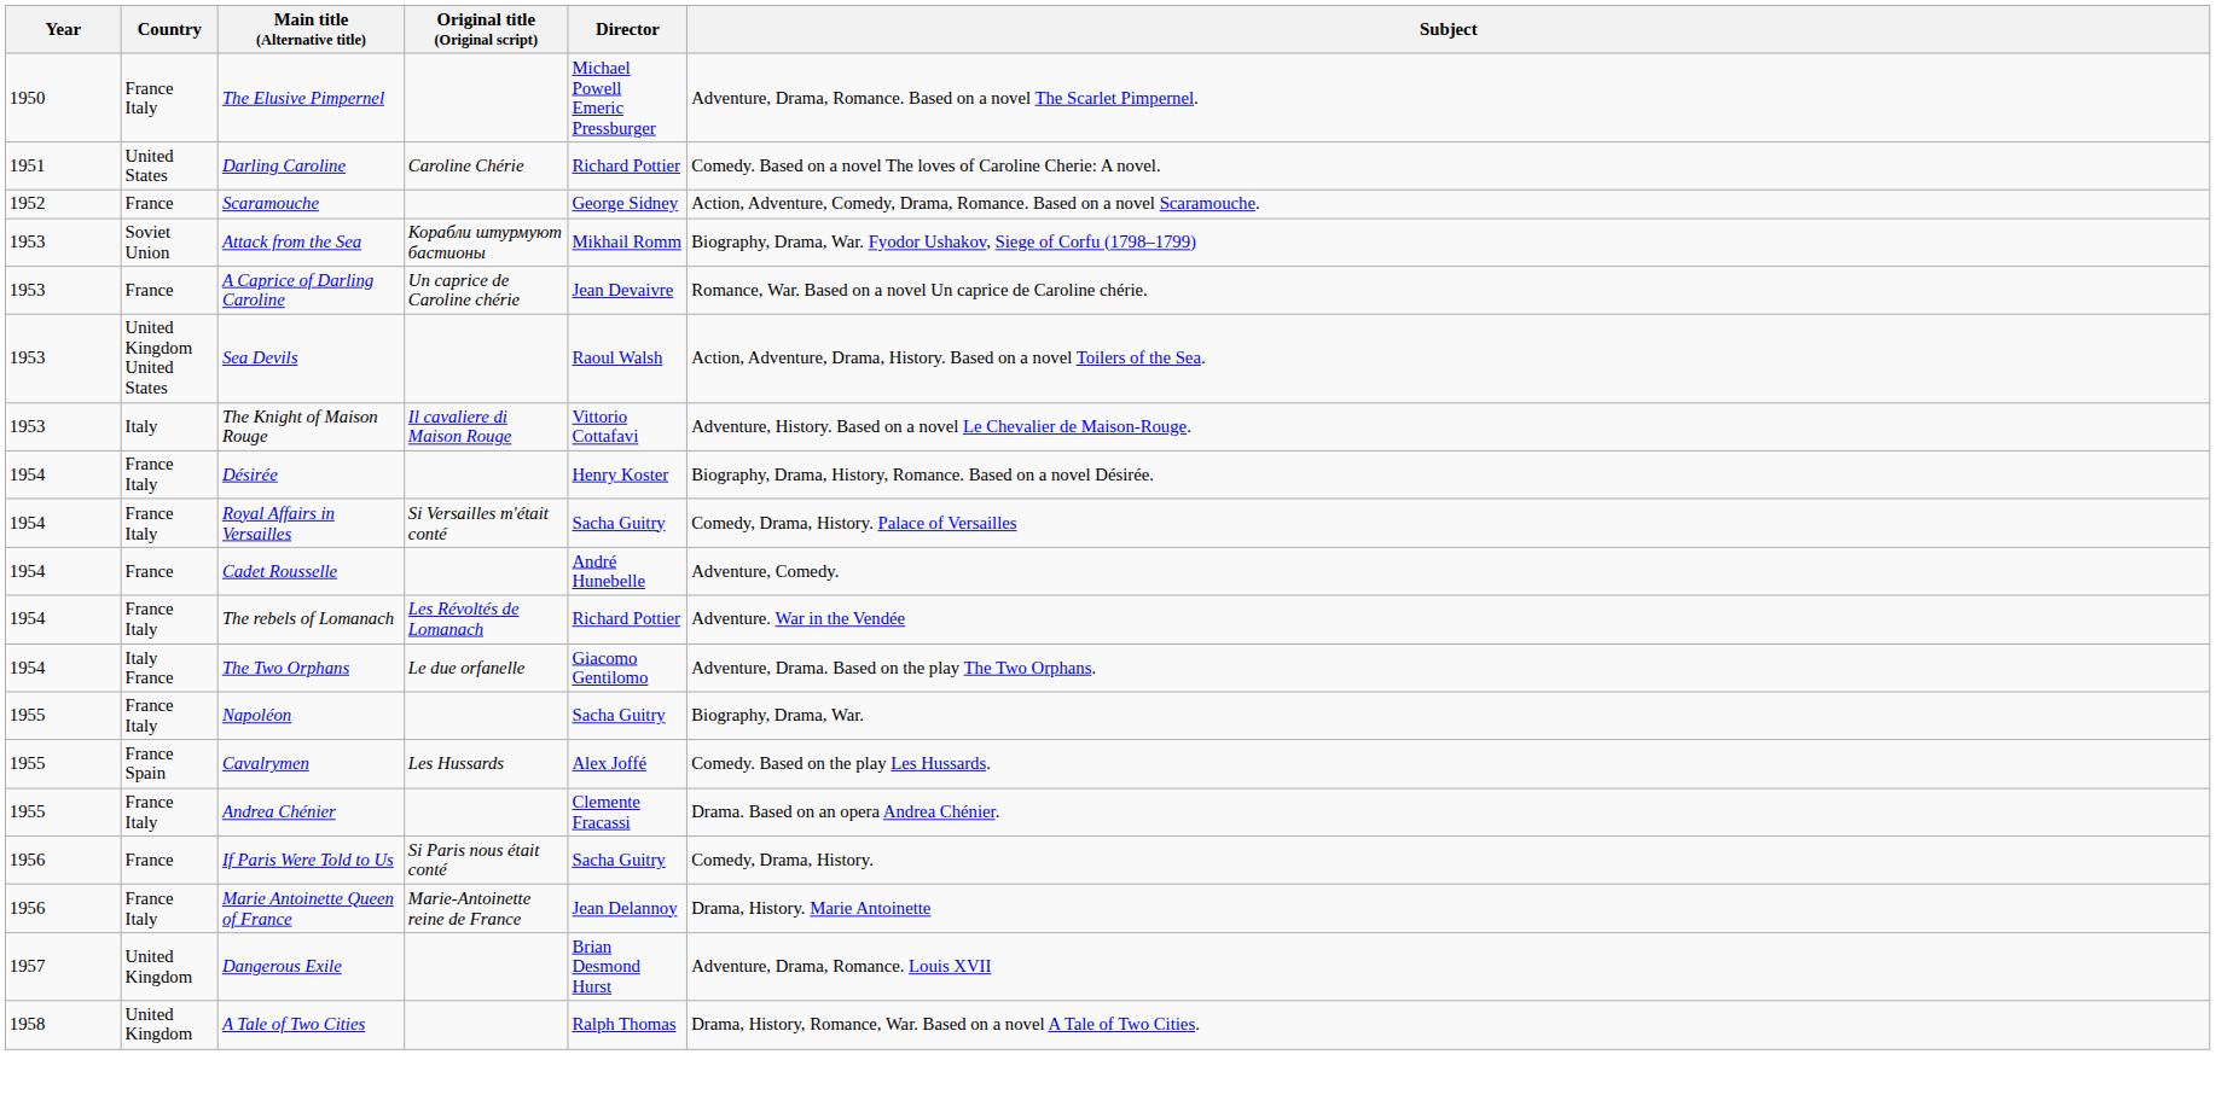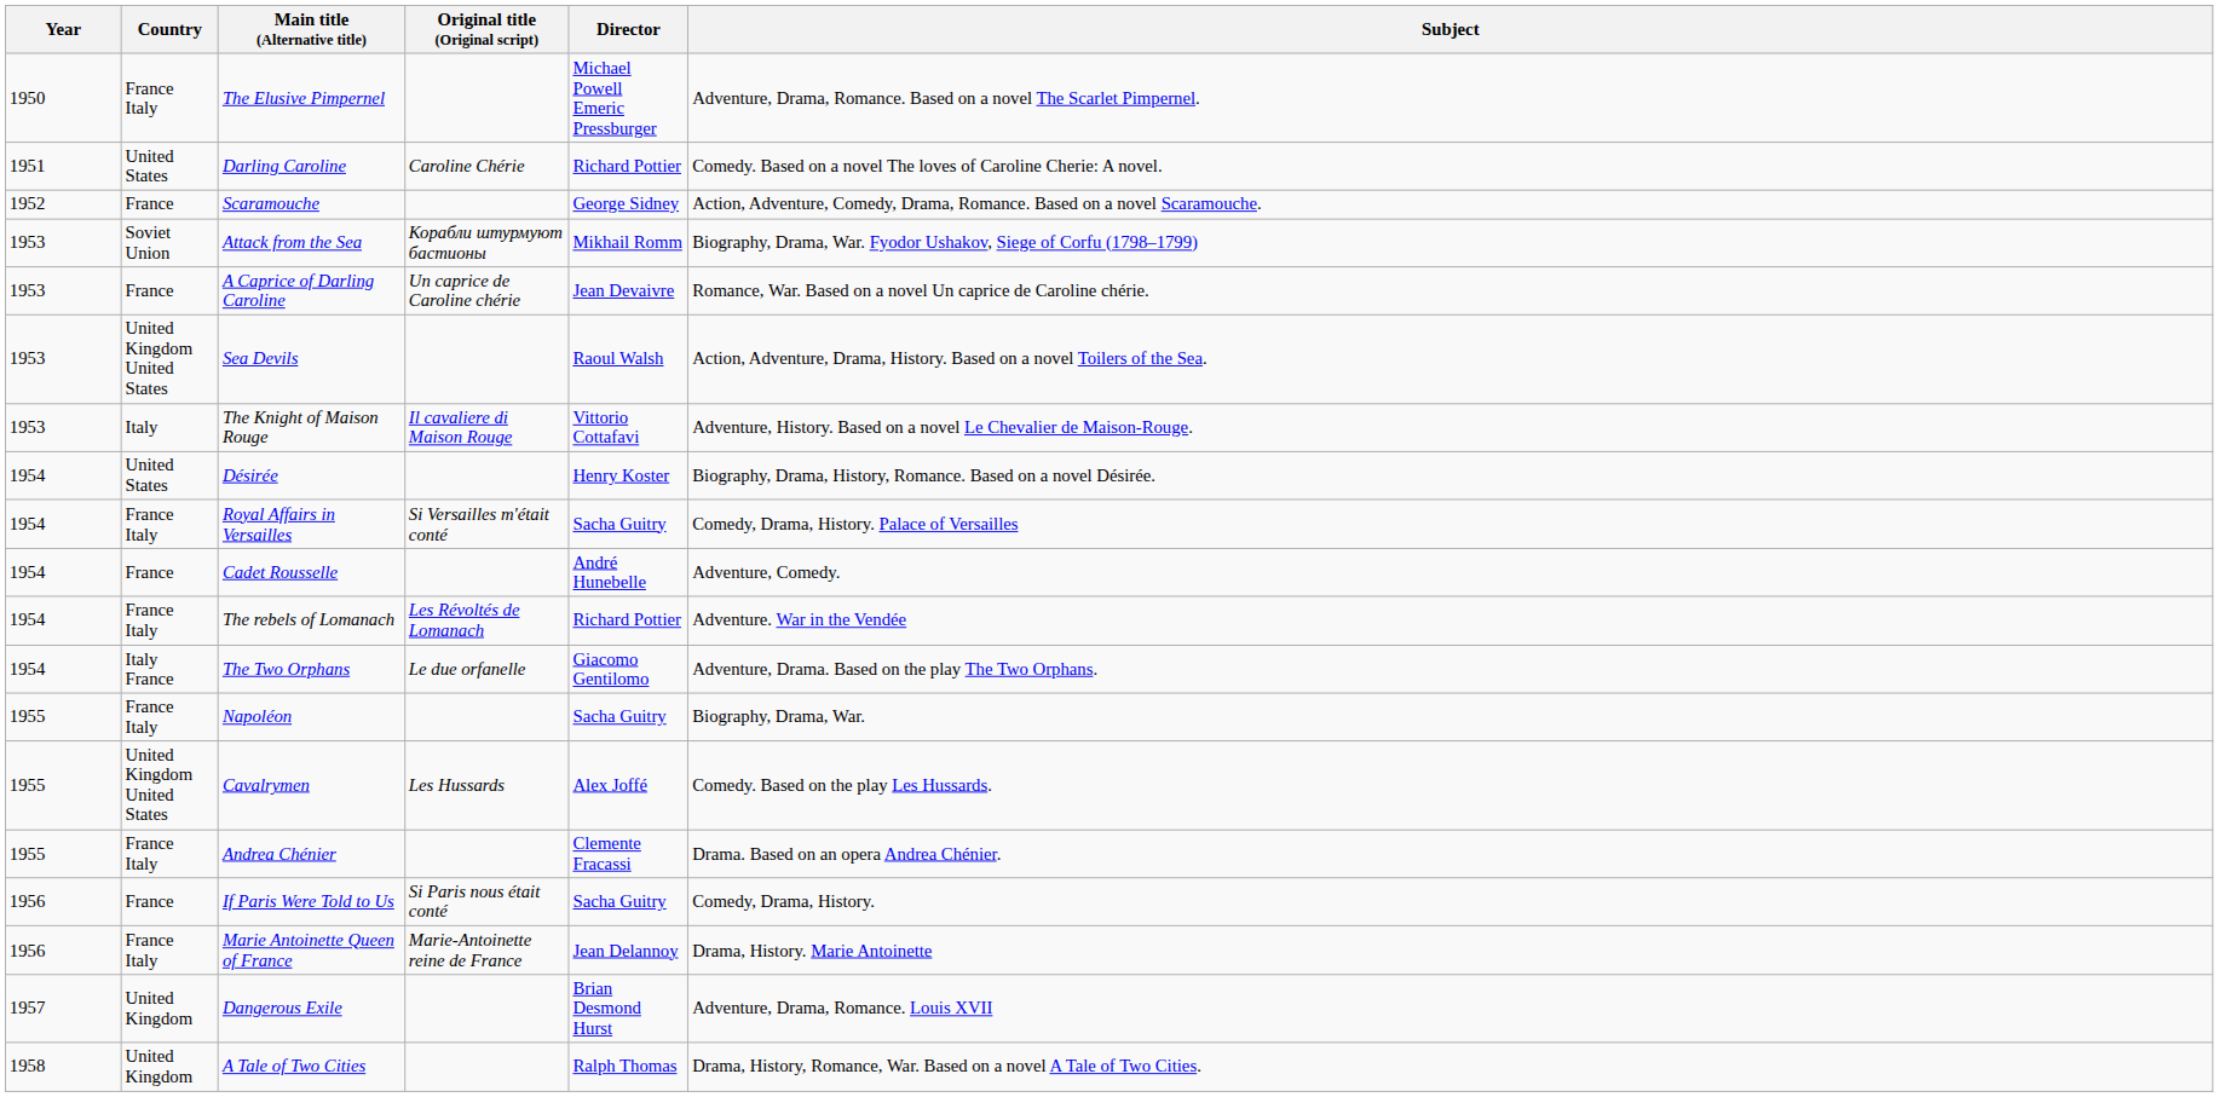Désirée | Country: France Italy -> United States
Cavalrymen | Country: France Spain -> United Kingdom United States
